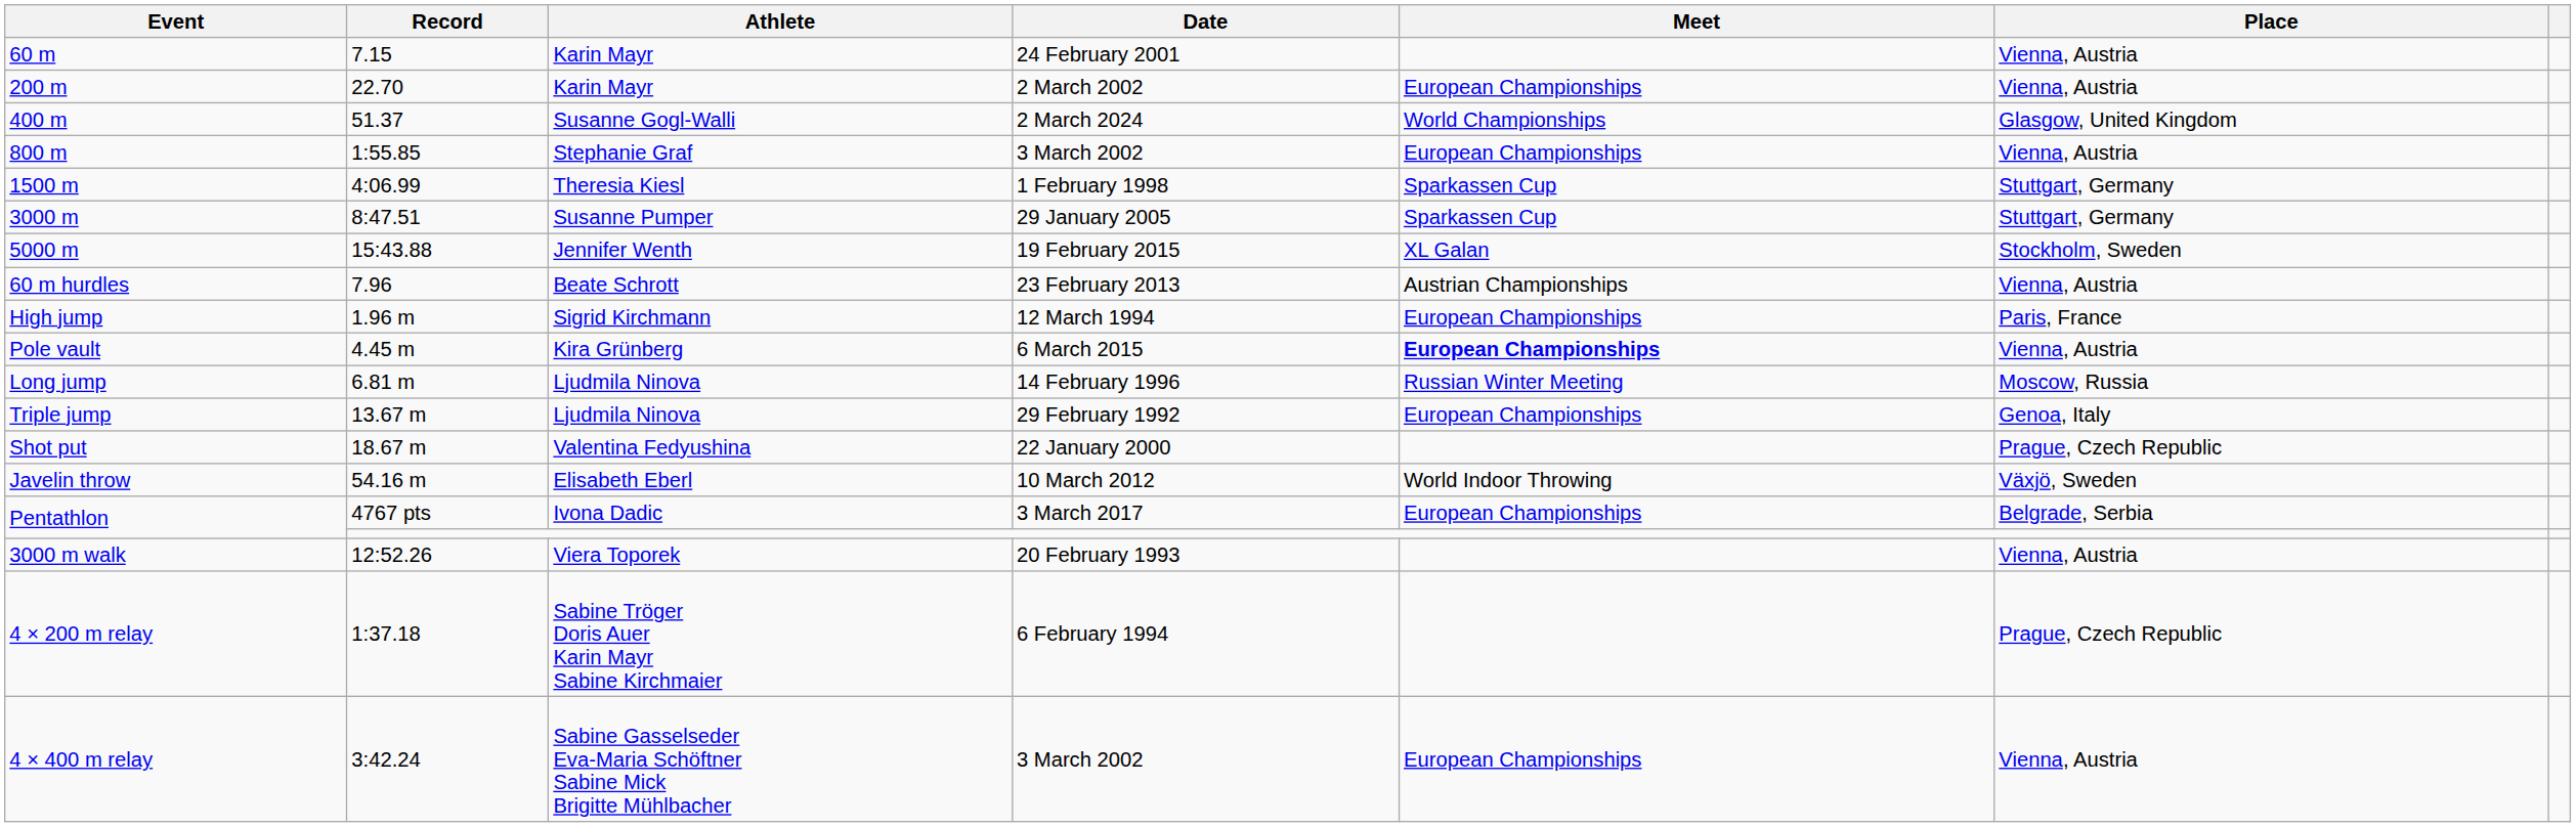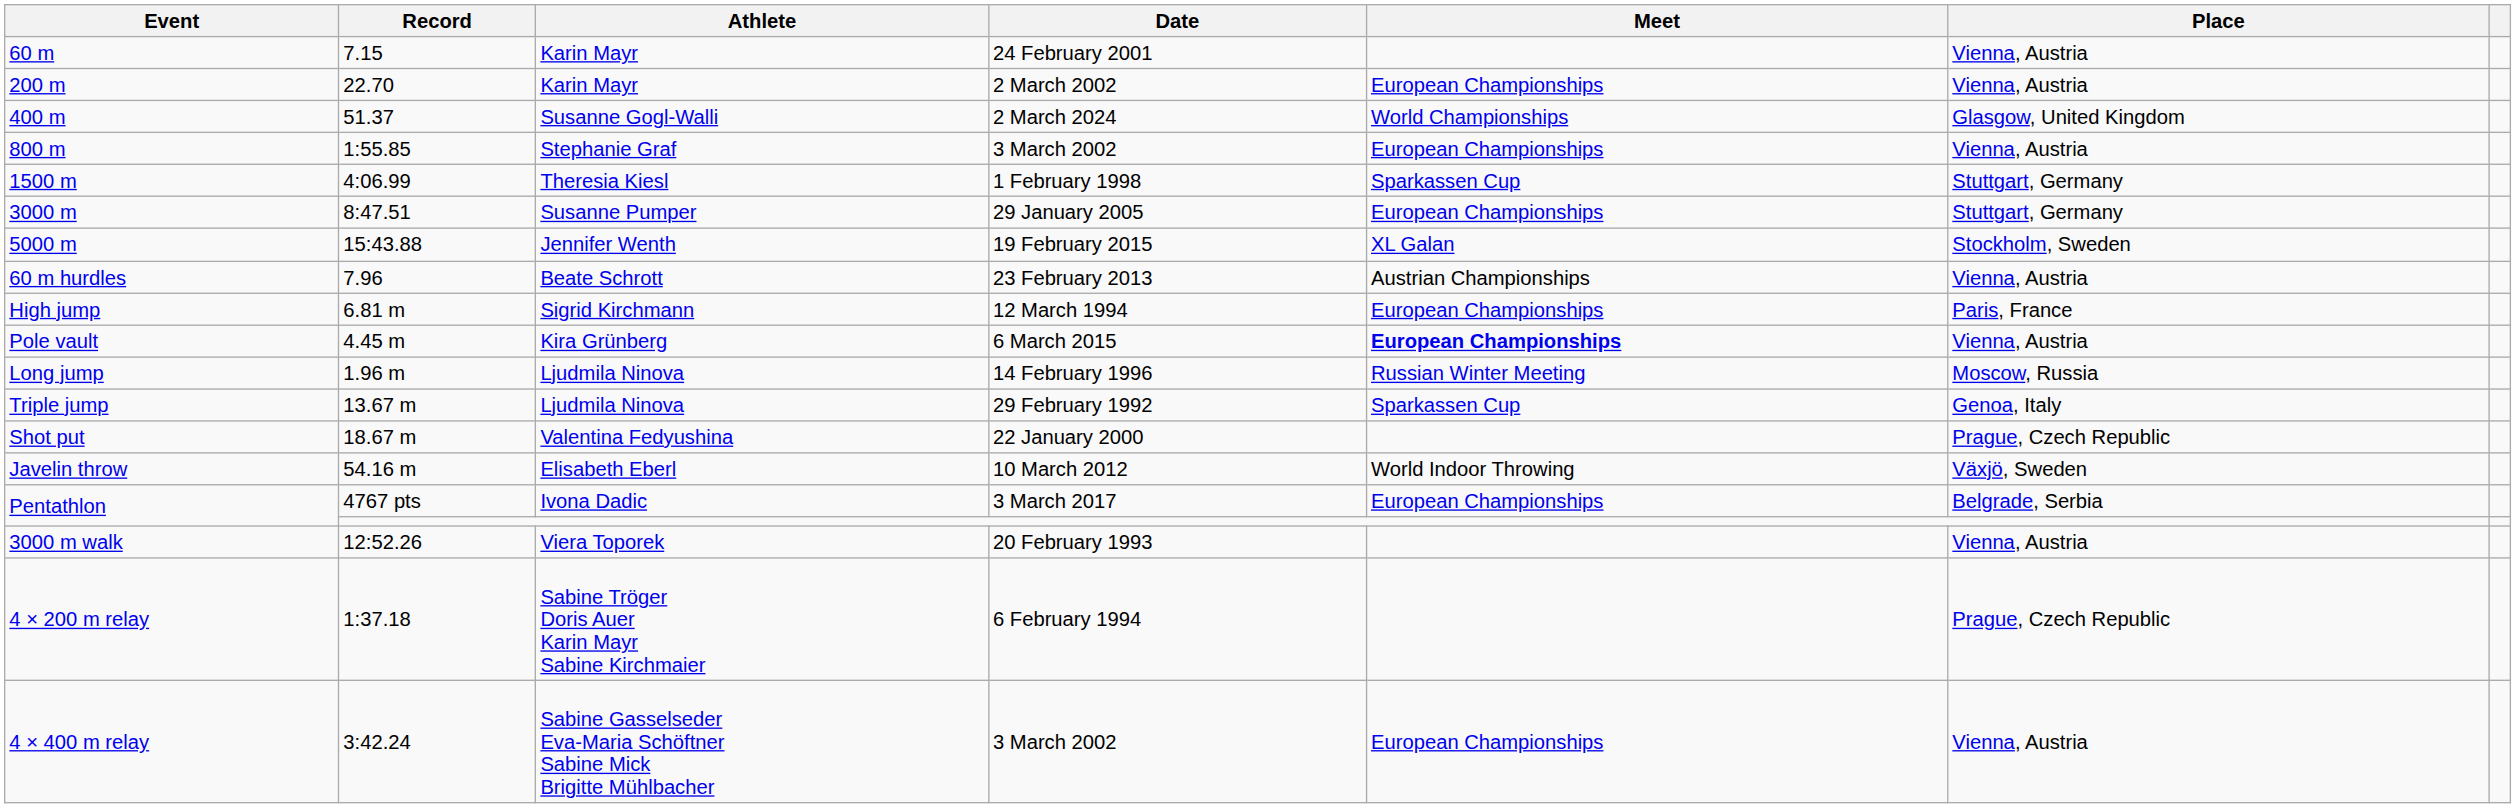3000 m | Meet: Sparkassen Cup -> European Championships
High jump | Record: 1.96 m -> 6.81 m
Long jump | Record: 6.81 m -> 1.96 m
Triple jump | Meet: European Championships -> Sparkassen Cup
